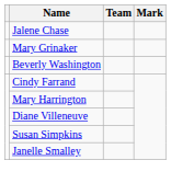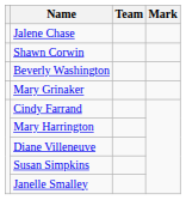+ row: Shawn Corwin
rows swapped: Mary Grinaker <-> Beverly Washington
